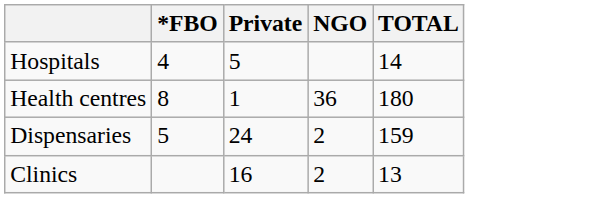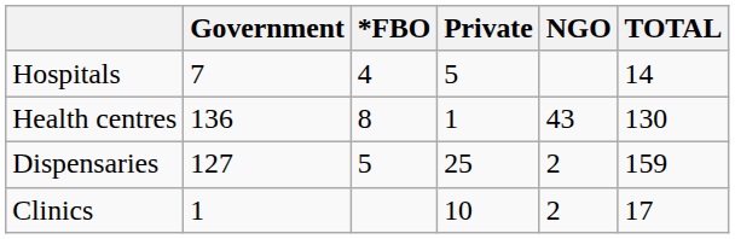+ column: Government | 7 | 136 | 127 | 1
Health centres | NGO: 36 -> 43
Health centres | TOTAL: 180 -> 130
Dispensaries | Private: 24 -> 25
Clinics | Private: 16 -> 10
Clinics | TOTAL: 13 -> 17
